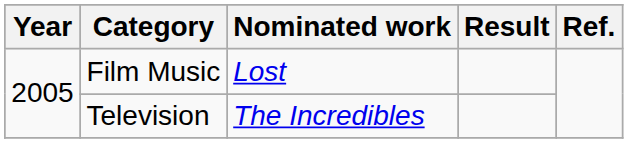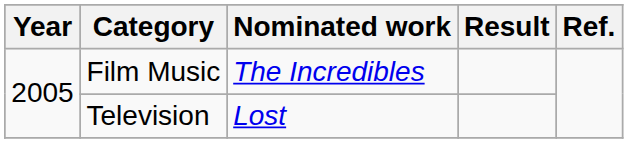Film Music | Nominated work: Lost -> The Incredibles
Television | Nominated work: The Incredibles -> Lost
